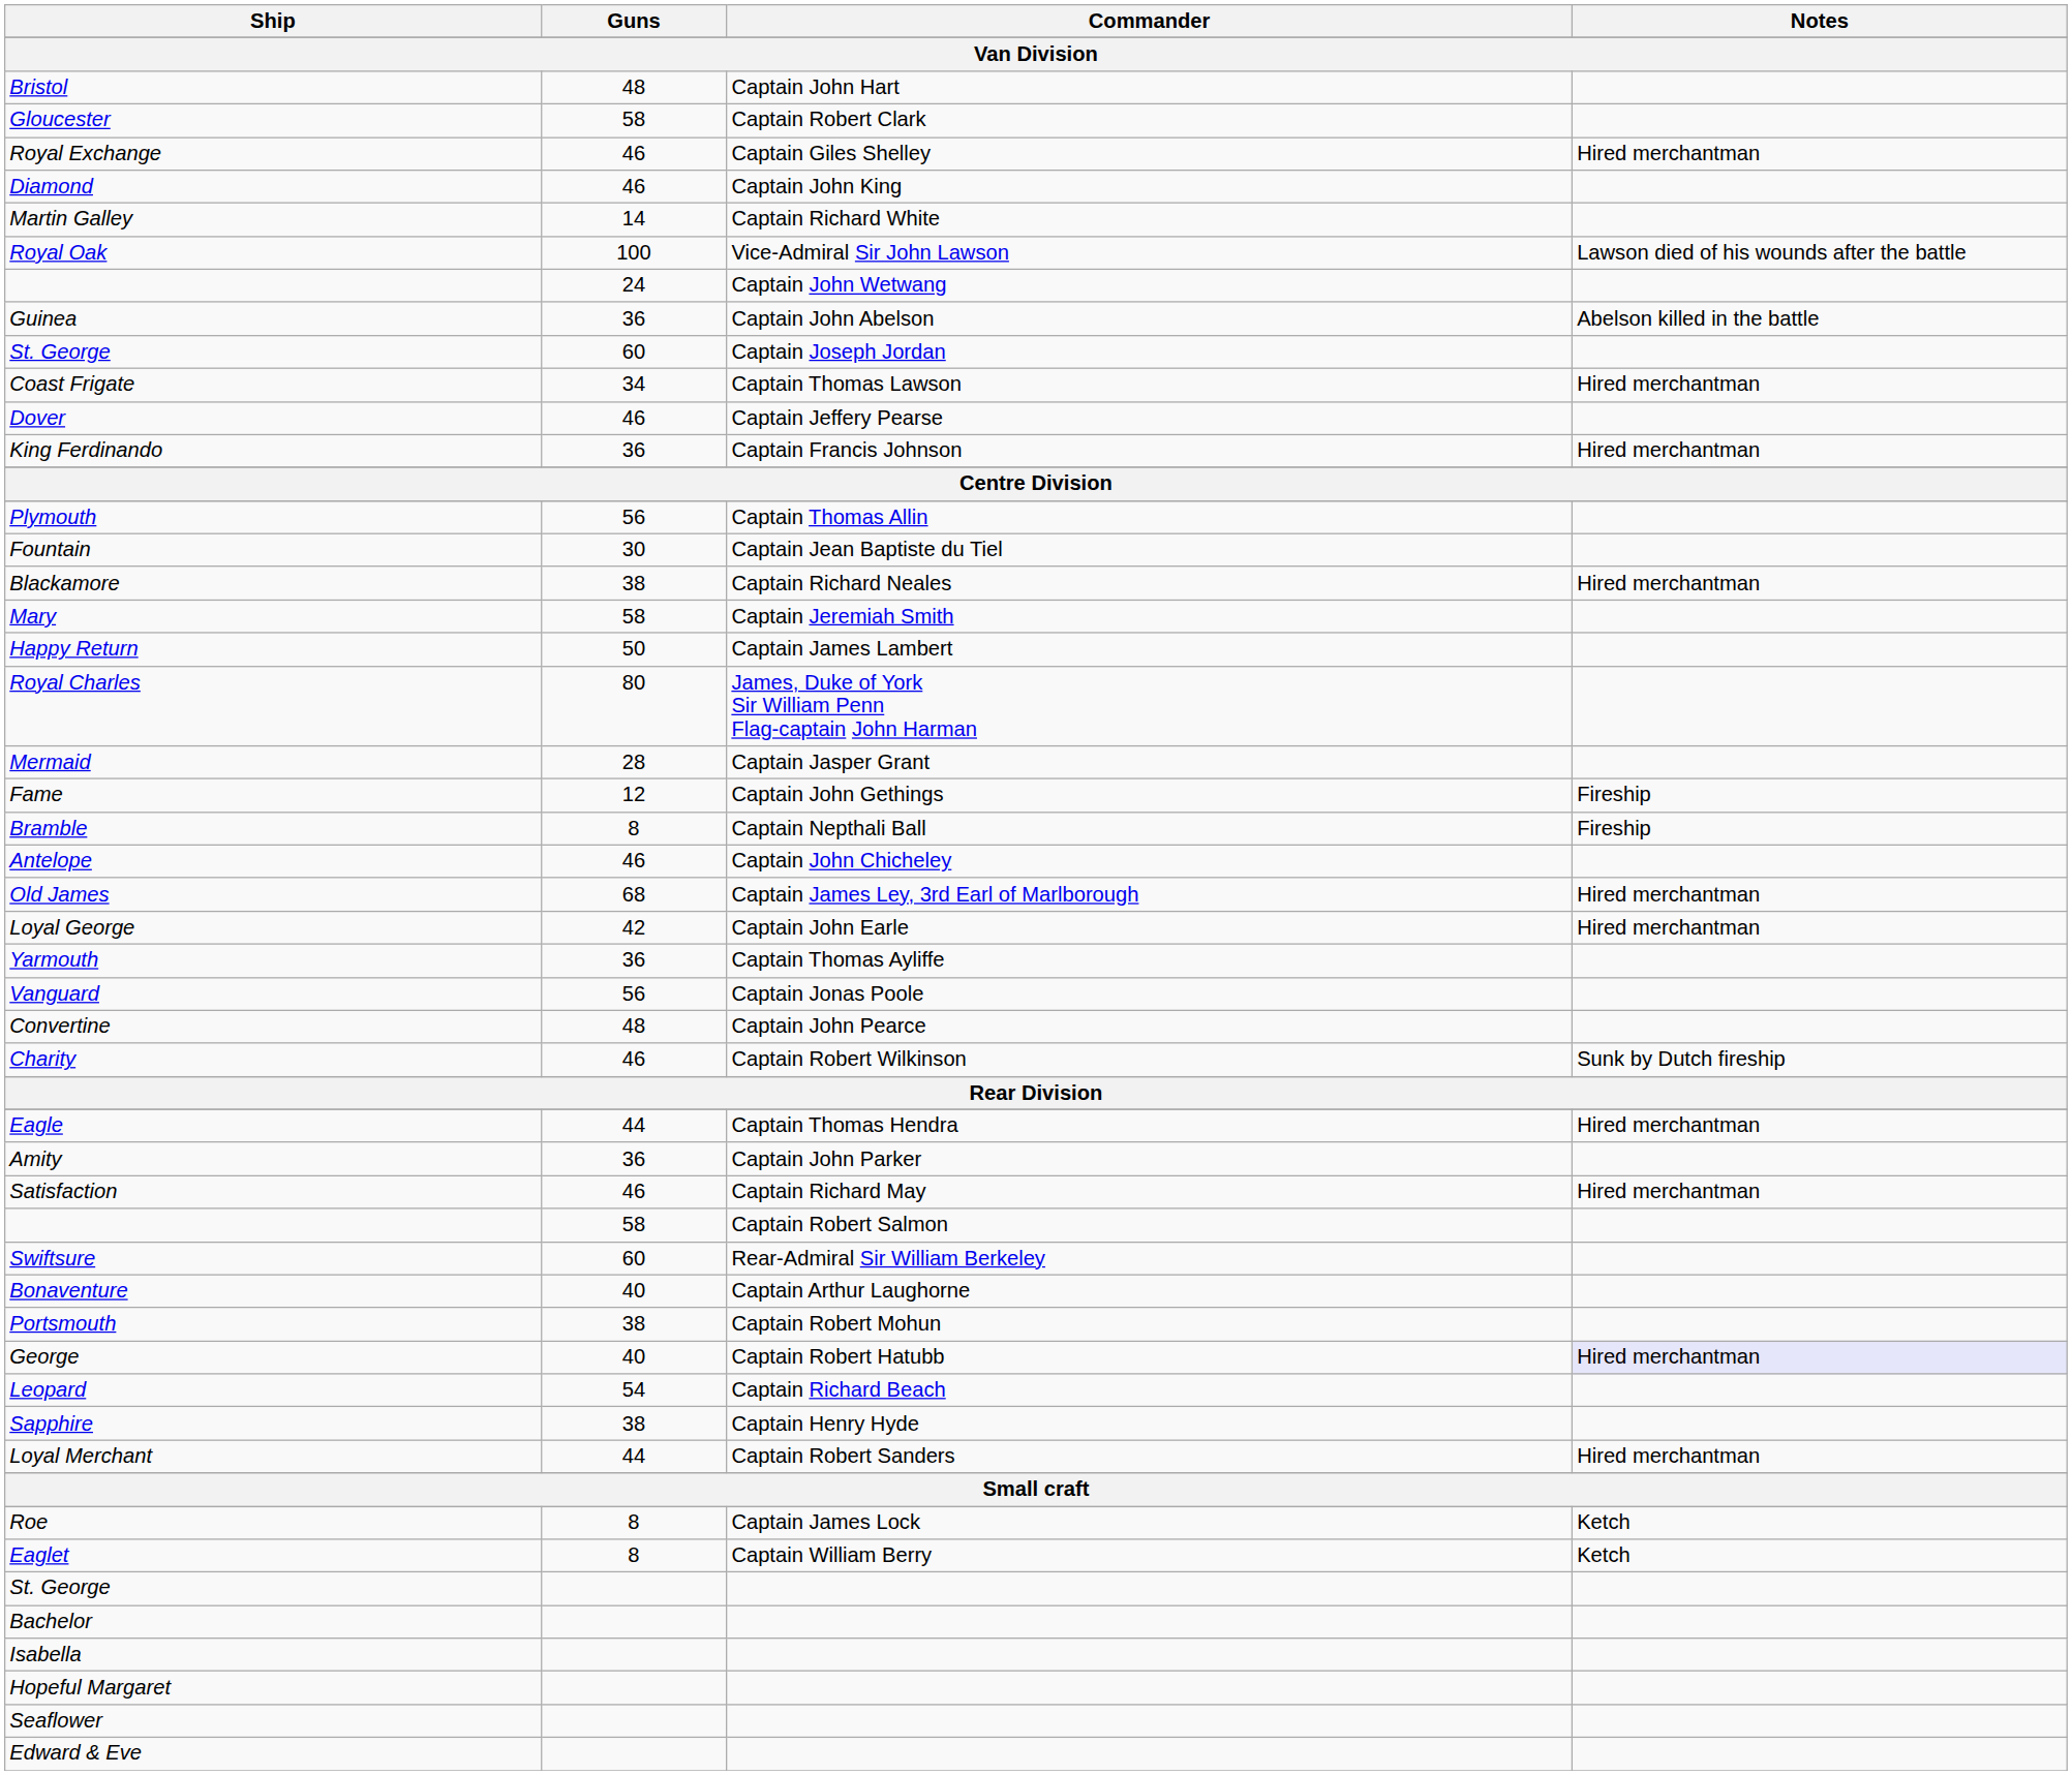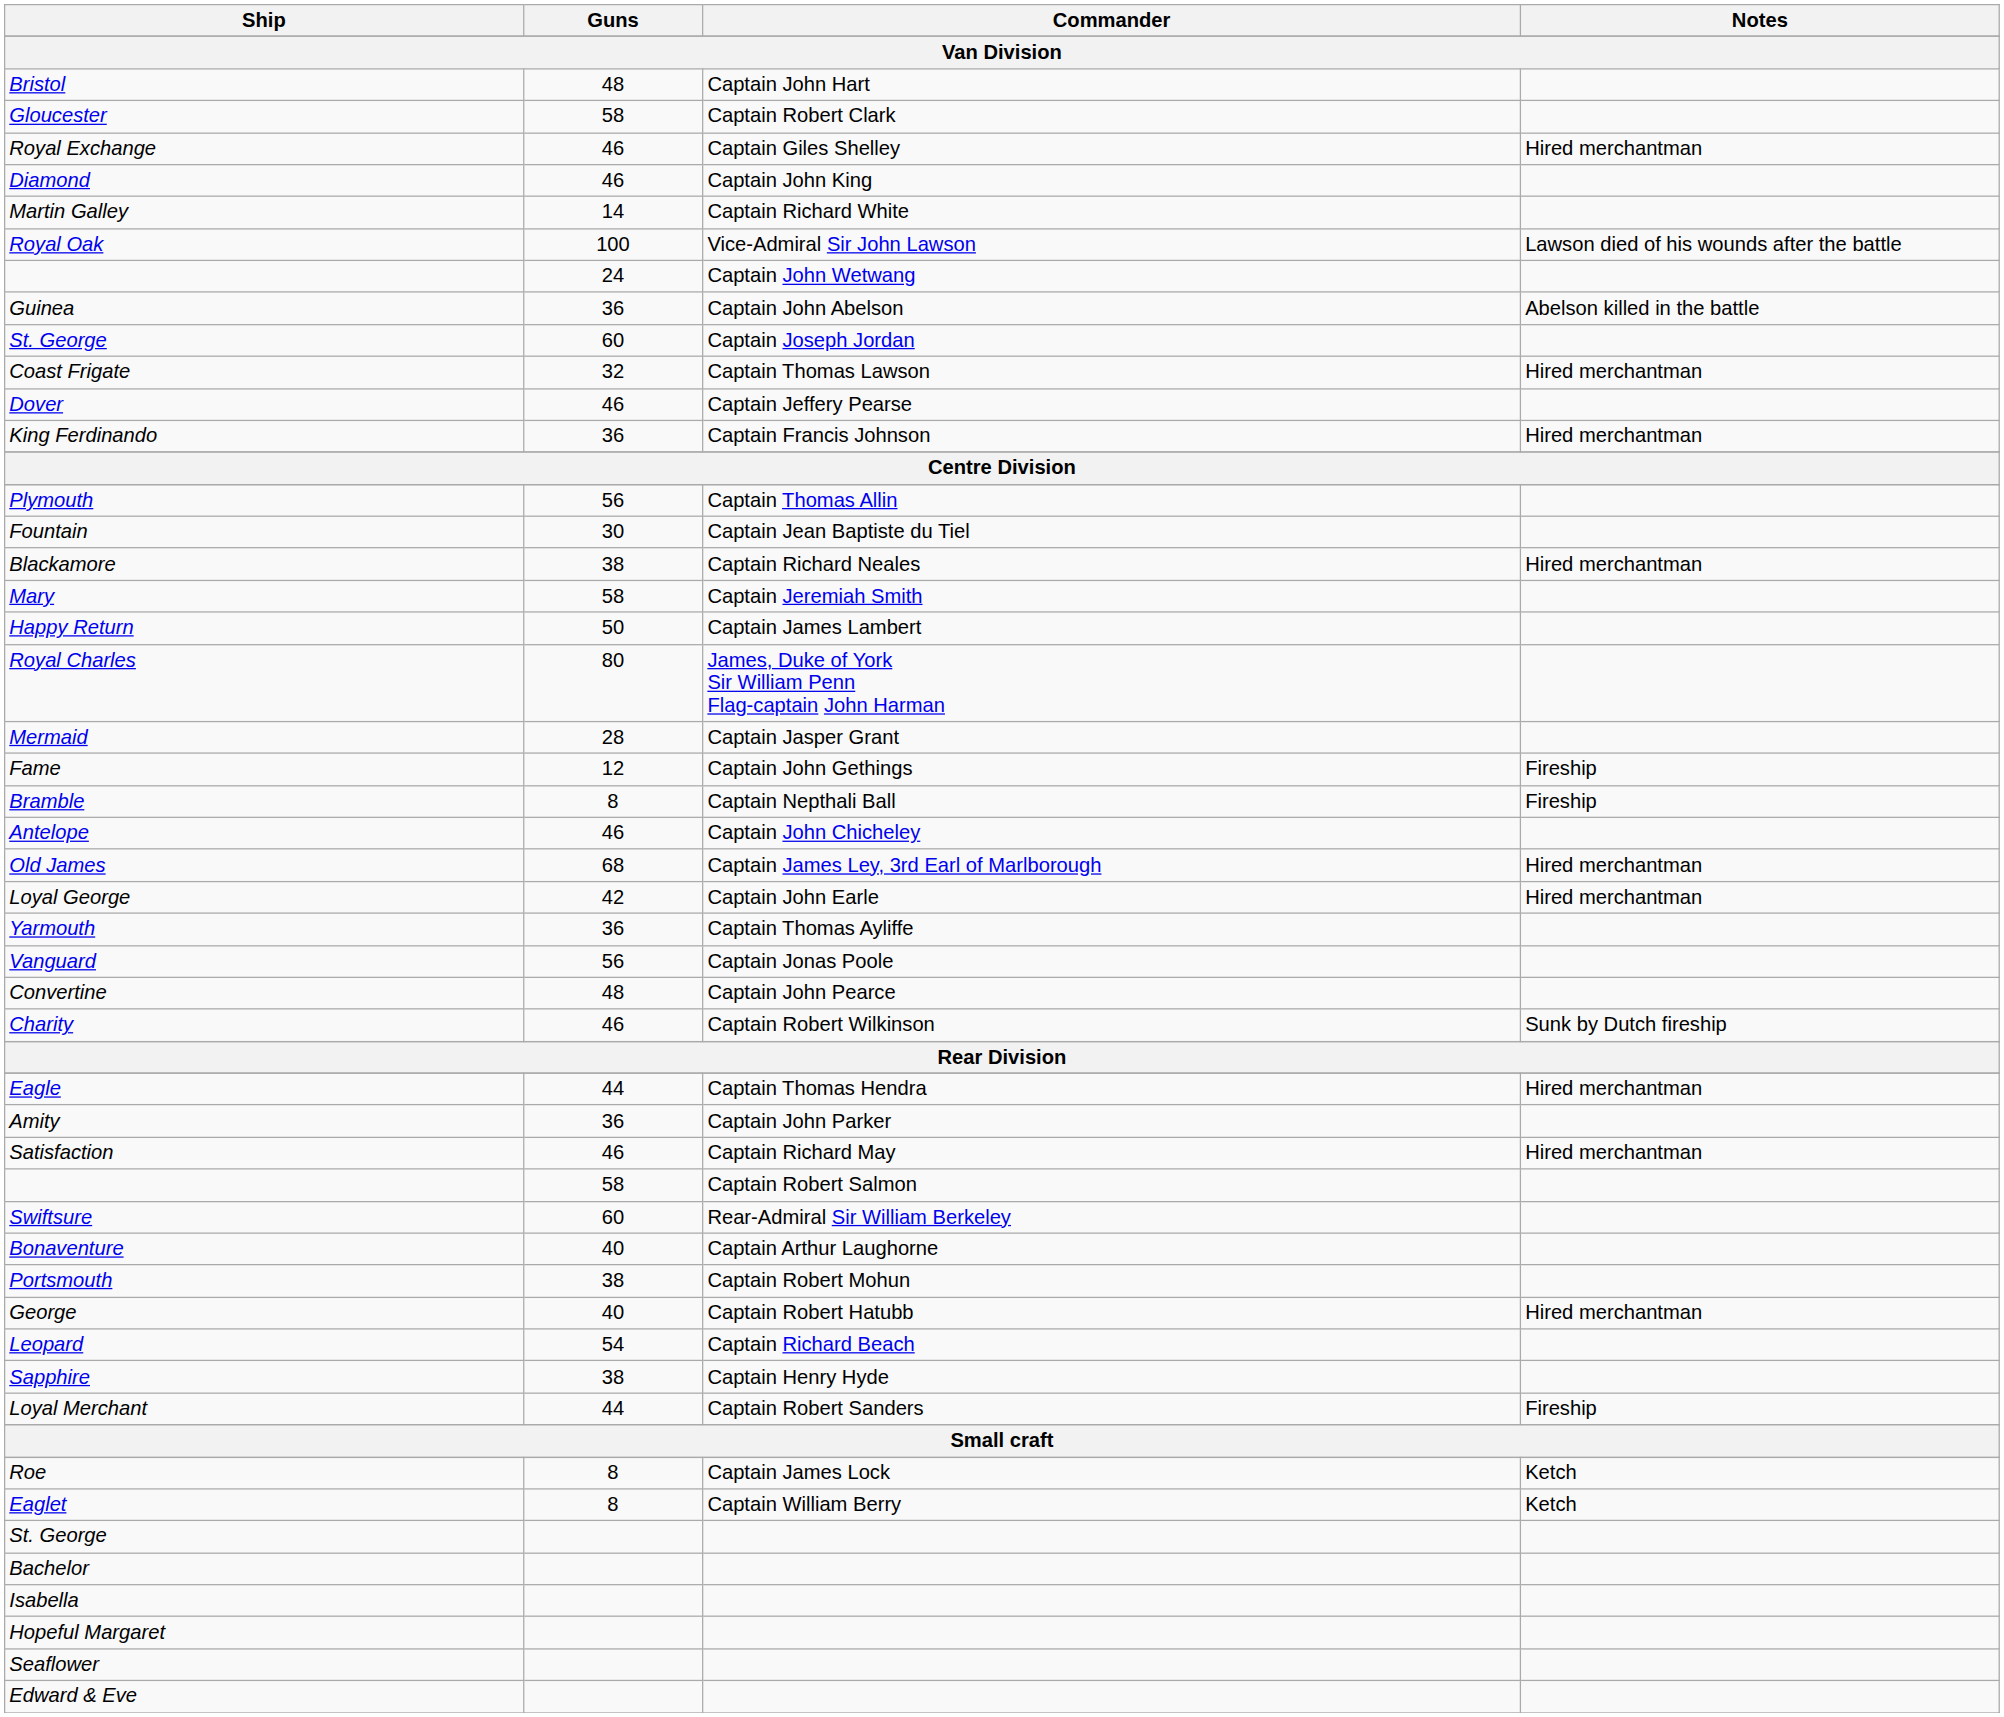Coast Frigate | Guns: 34 -> 32
George | Notes: lavender background -> no background
Loyal Merchant | Notes: Hired merchantman -> Fireship
